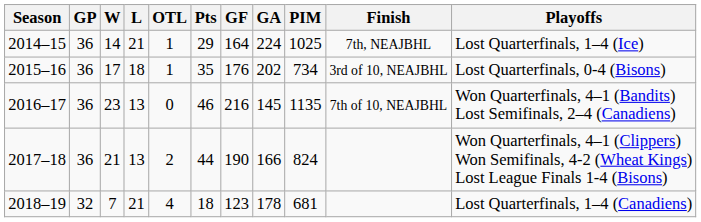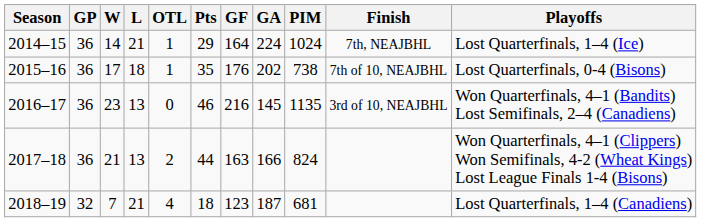2014–15 | PIM: 1025 -> 1024
2015–16 | PIM: 734 -> 738
2015–16 | Finish: 3rd of 10, NEAJBHL -> 7th of 10, NEAJBHL
2016–17 | Finish: 7th of 10, NEAJBHL -> 3rd of 10, NEAJBHL
2017–18 | GF: 190 -> 163
2018–19 | GA: 178 -> 187
